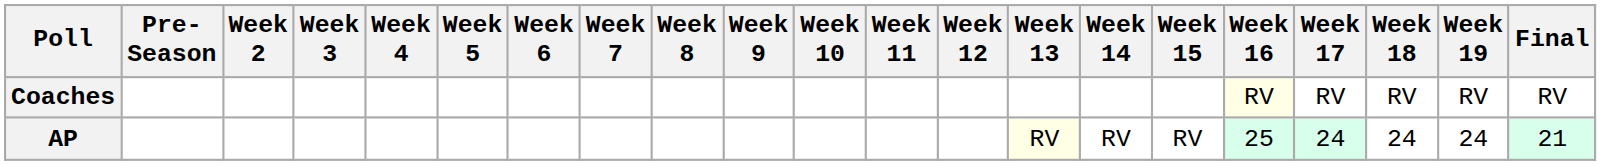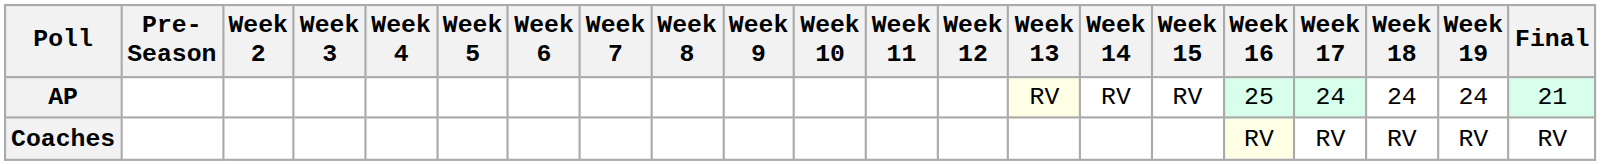rows swapped: AP <-> Coaches
